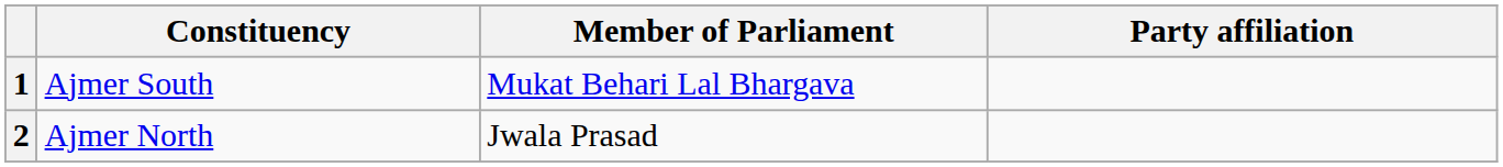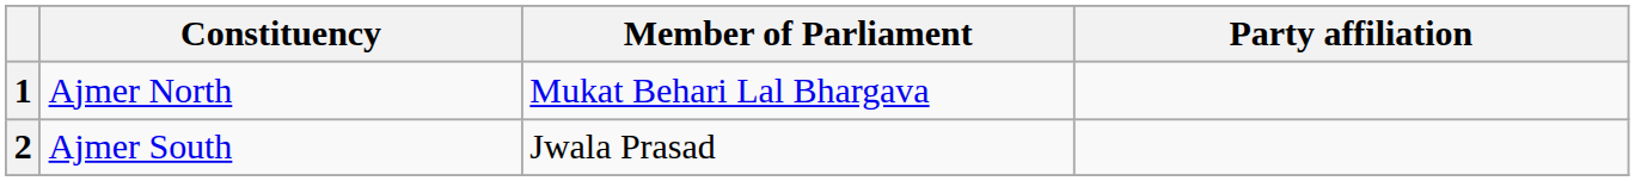1 | Constituency: Ajmer South -> Ajmer North
2 | Constituency: Ajmer North -> Ajmer South
